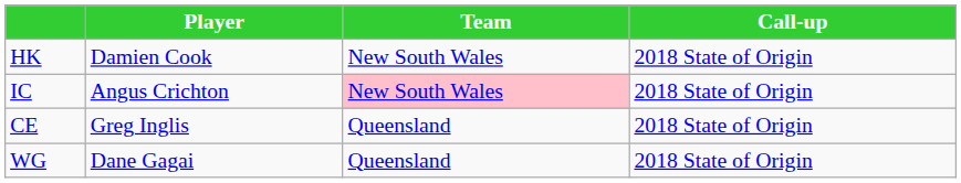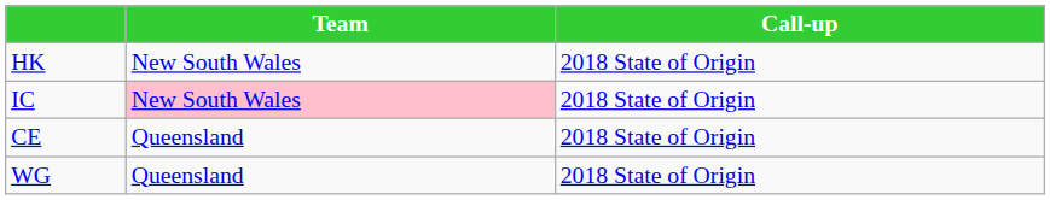- column: Player | Damien Cook | Angus Crichton | Greg Inglis | Dane Gagai
